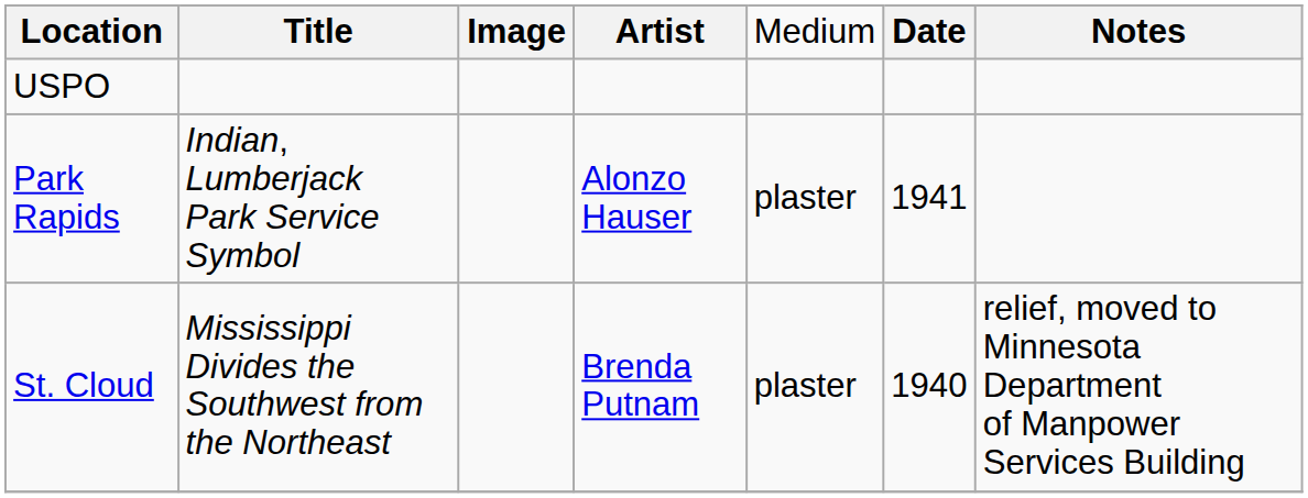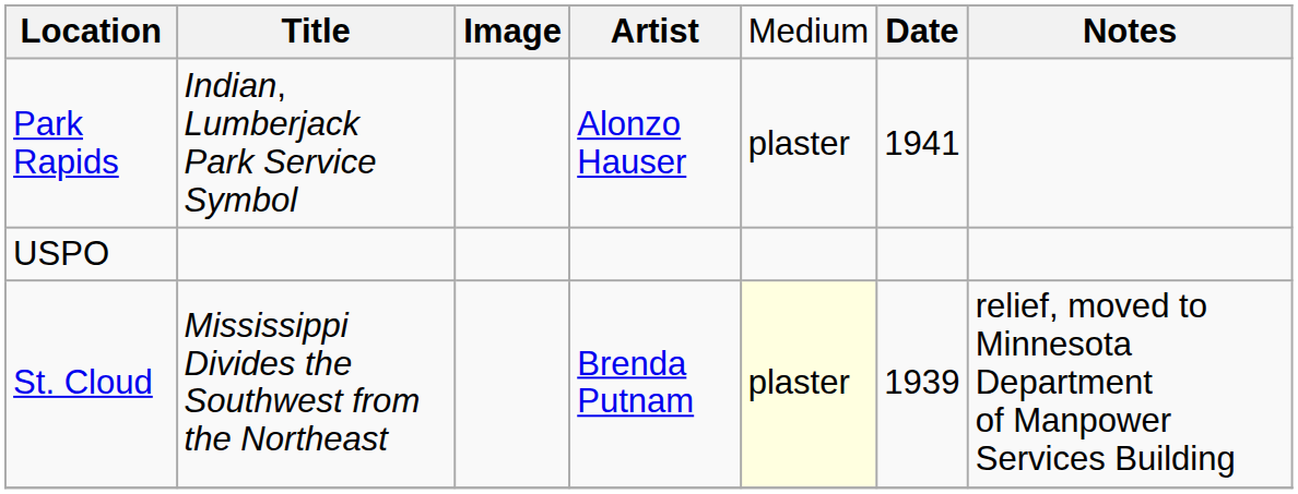rows swapped: USPO <-> Park Rapids
St. Cloud | column 5: no background -> lightyellow background
St. Cloud | column 6: 1940 -> 1939
